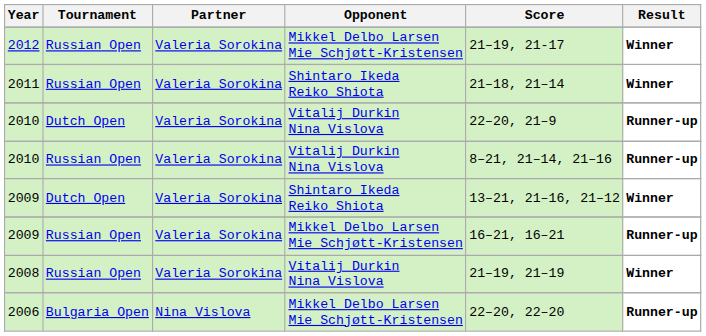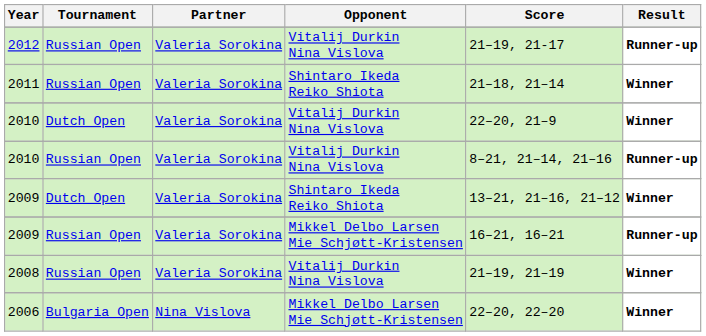2012 | Opponent: Mikkel Delbo Larsen Mie Schjøtt-Kristensen -> Vitalij Durkin Nina Vislova
2012 | Result: Winner -> Runner-up
2010 / Dutch Open | Result: Runner-up -> Winner
2006 | Result: Runner-up -> Winner
